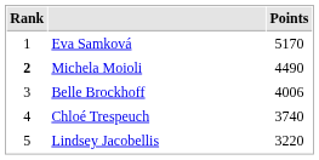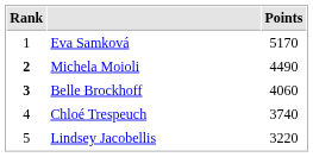Belle Brockhoff | Rank: normal -> bold
Belle Brockhoff | Points: 4006 -> 4060
